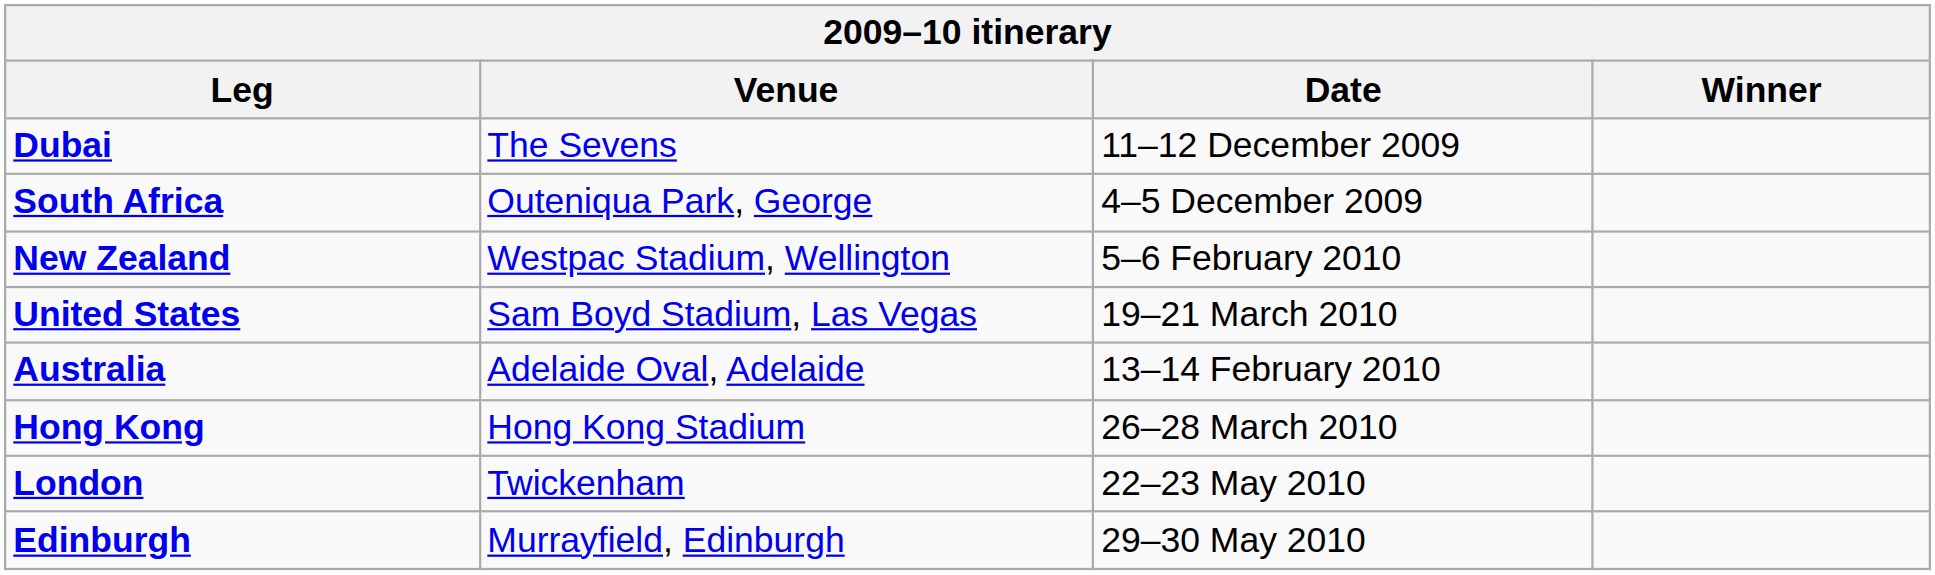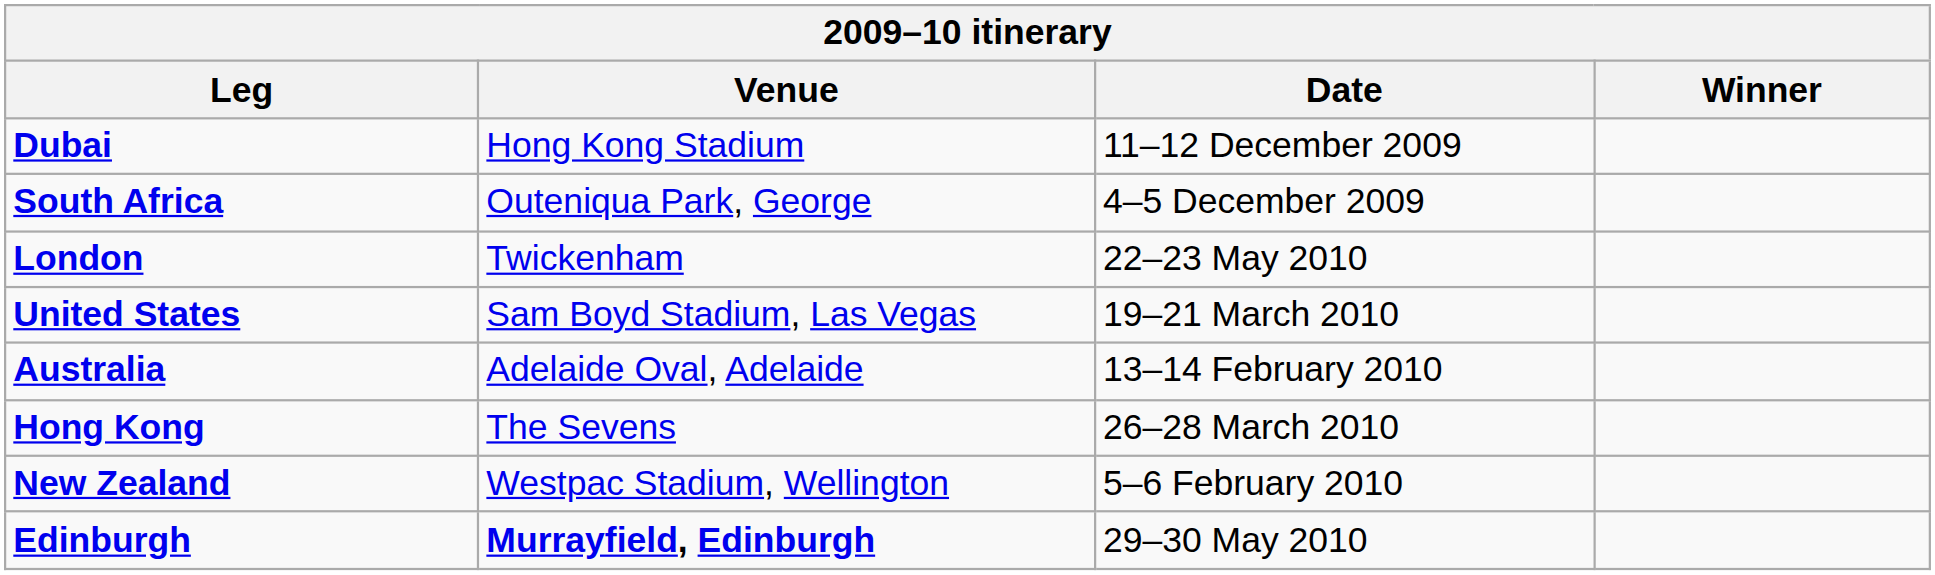Dubai | Venue: The Sevens -> Hong Kong Stadium
rows swapped: New Zealand <-> London
Hong Kong | Venue: Hong Kong Stadium -> The Sevens
Edinburgh | Venue: normal -> bold
